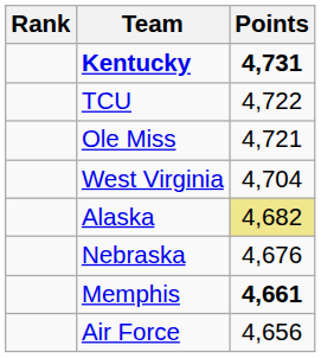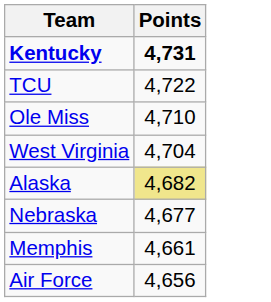- column: Rank
Ole Miss | Points: 4,721 -> 4,710
Nebraska | Points: 4,676 -> 4,677
Memphis | Points: bold -> normal
